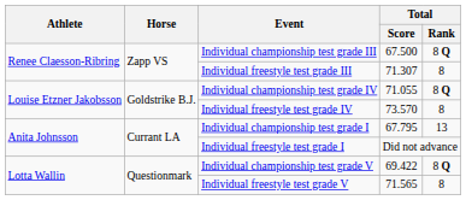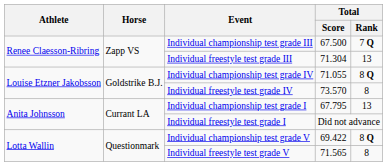Individual championship test grade III | Total / Rank: 8 Q -> 7 Q
Individual freestyle test grade III | Total / Score: 71.307 -> 71.304
Individual freestyle test grade III | Total / Rank: 8 -> 13
